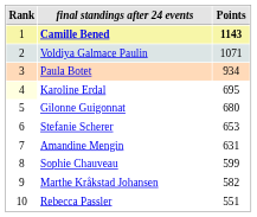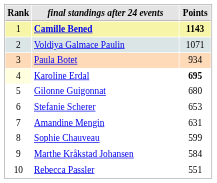Karoline Erdal | Points: normal -> bold
Marthe Kråkstad Johansen | Points: 582 -> 584
